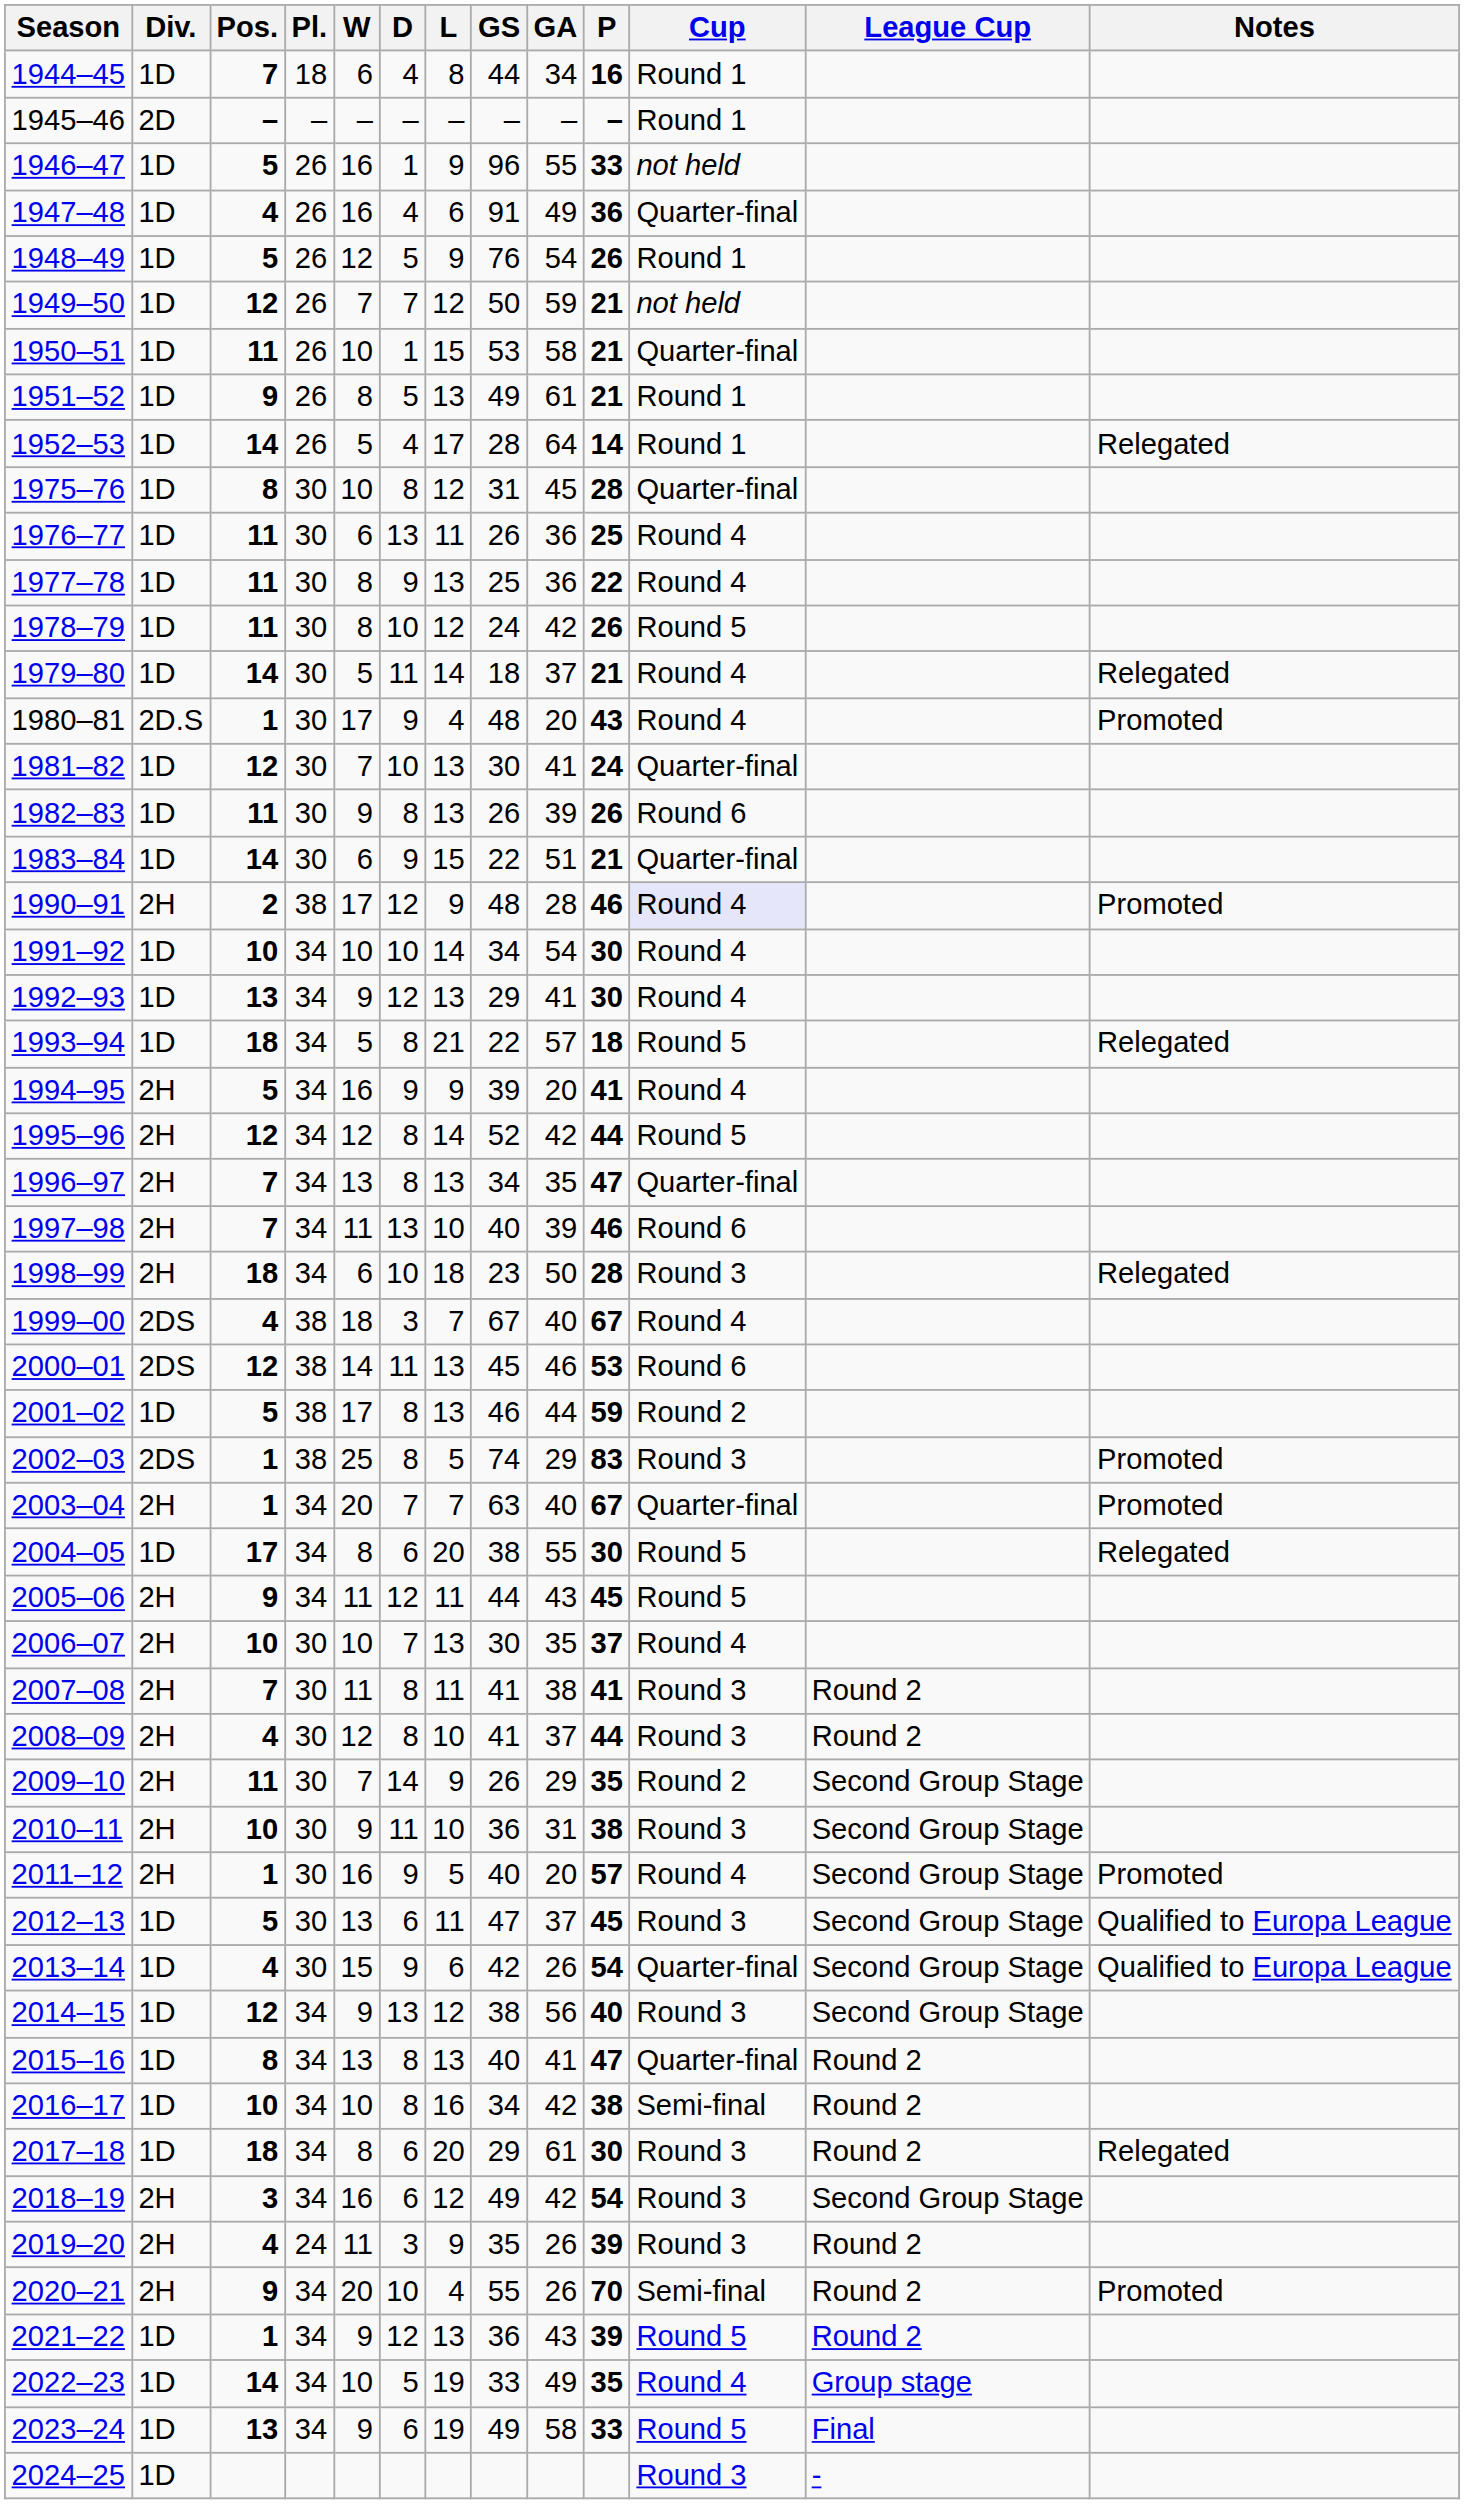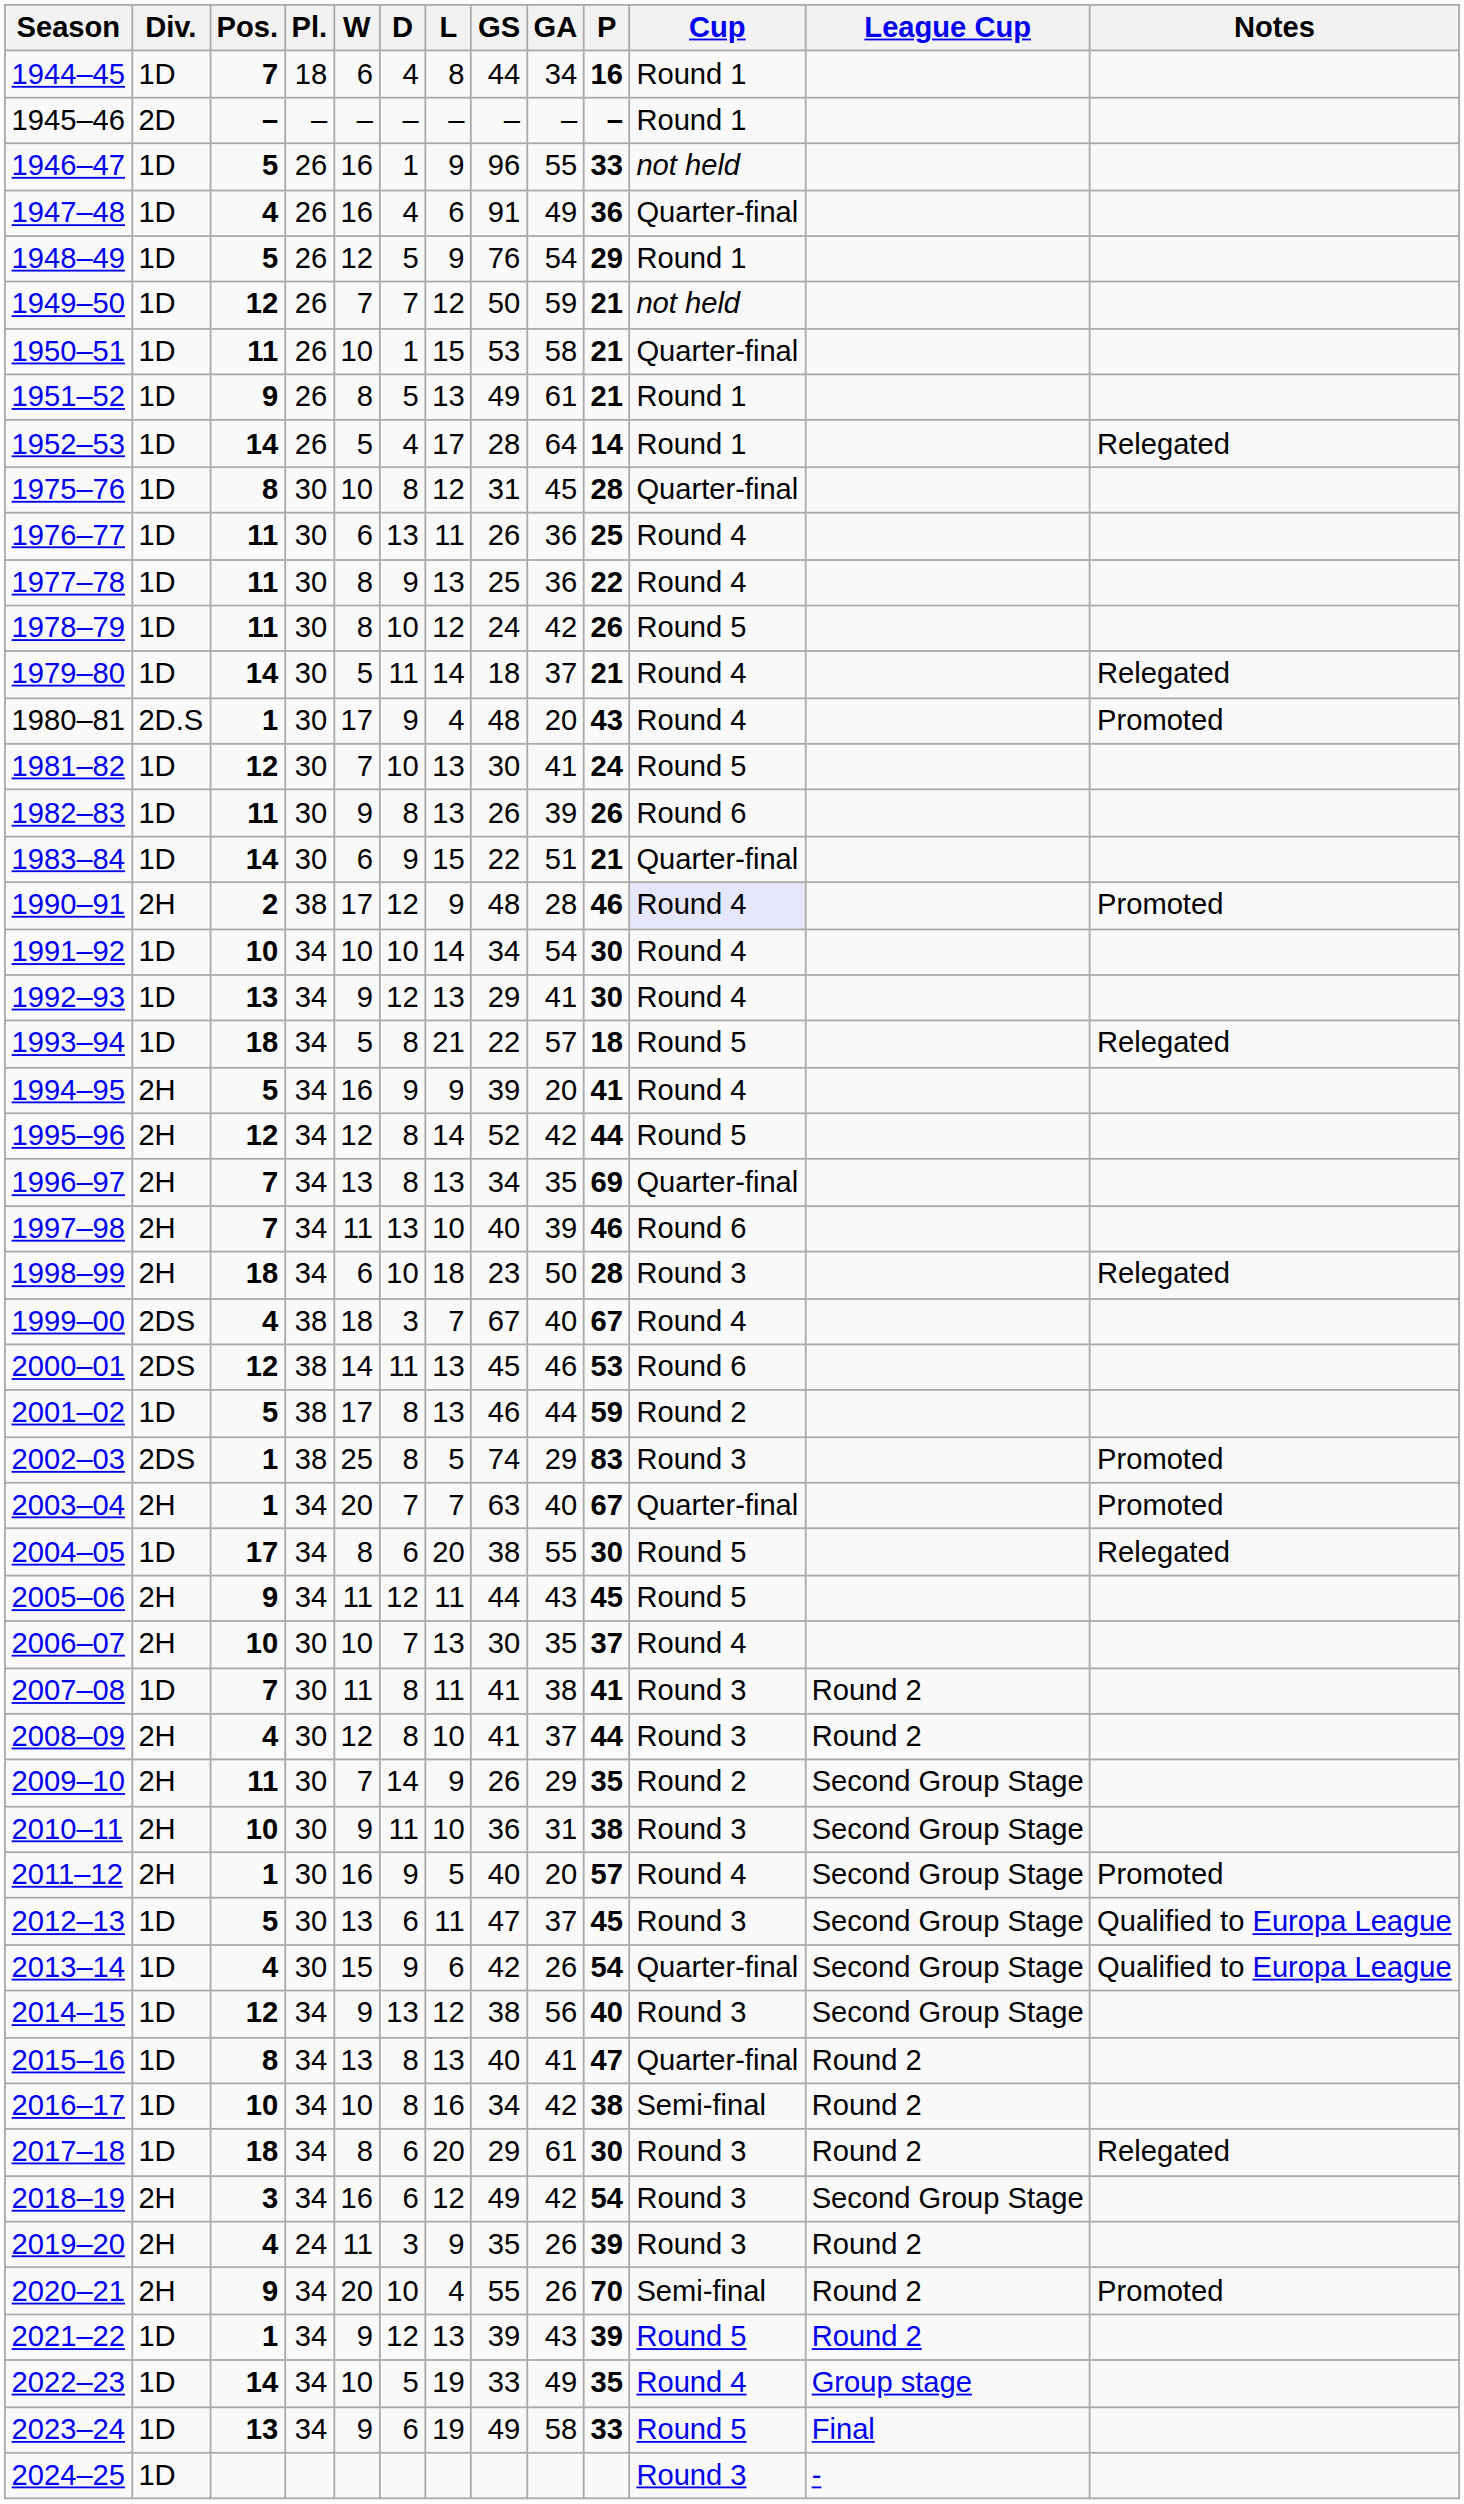1948–49 | P: 26 -> 29
1981–82 | Cup: Quarter-final -> Round 5
1996–97 | P: 47 -> 69
2007–08 | Div.: 2H -> 1D
2021–22 | GS: 36 -> 39
